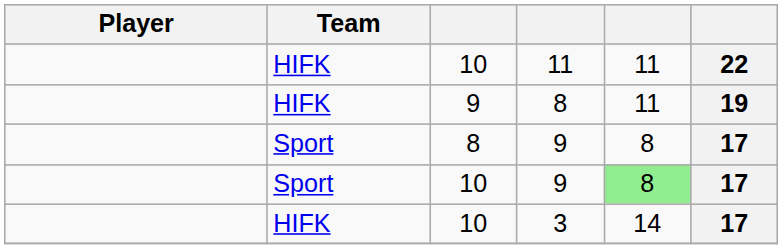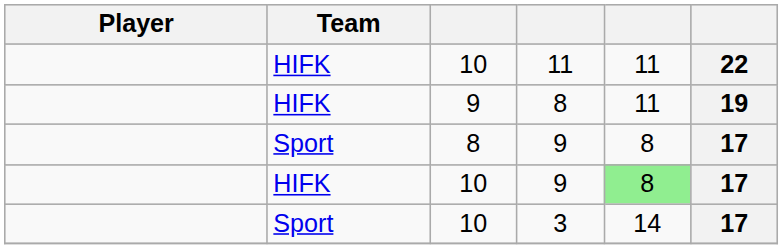10 / 9 | Team: Sport -> HIFK
3 | Team: HIFK -> Sport
